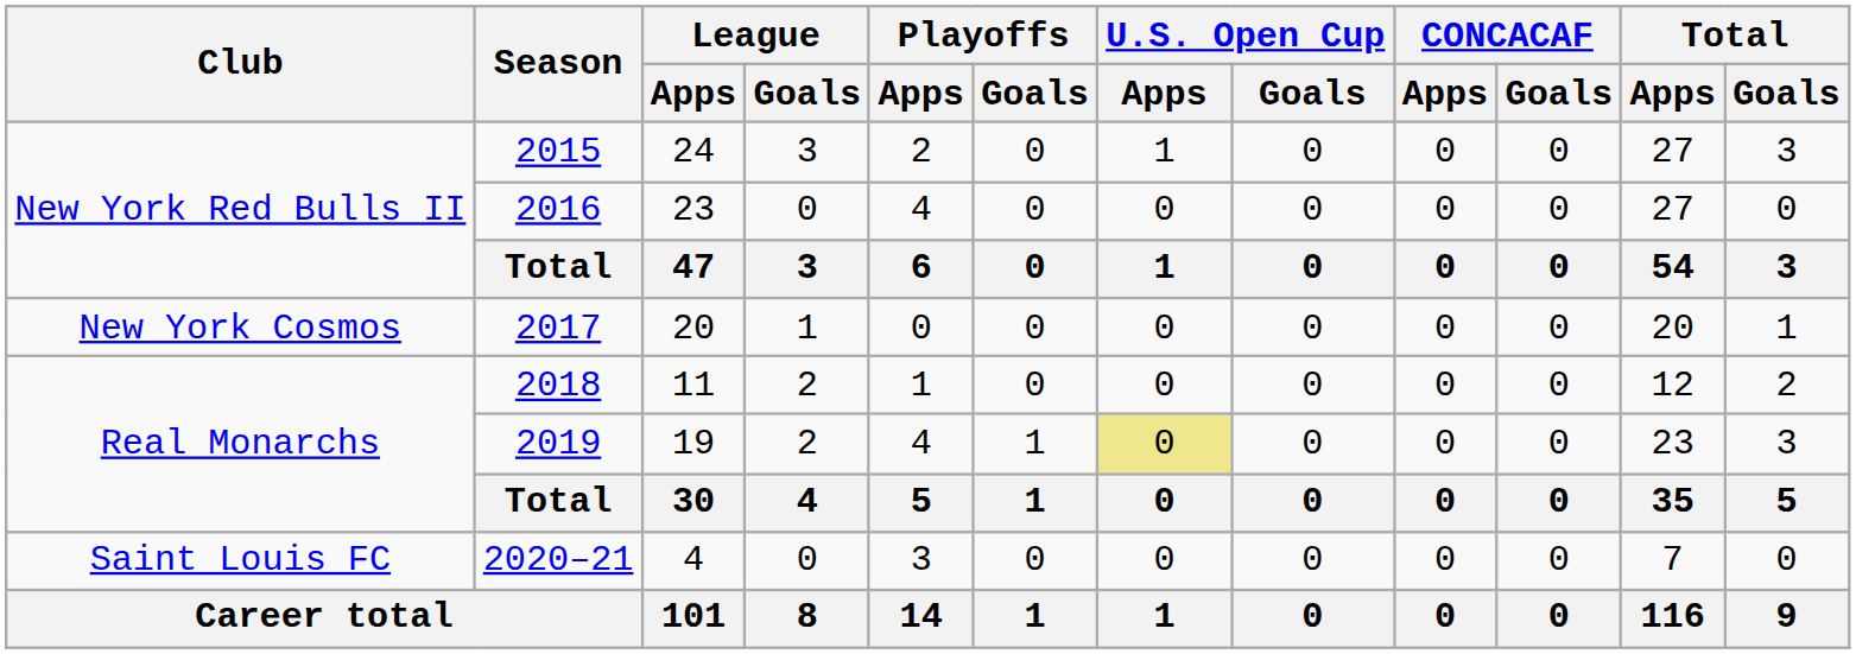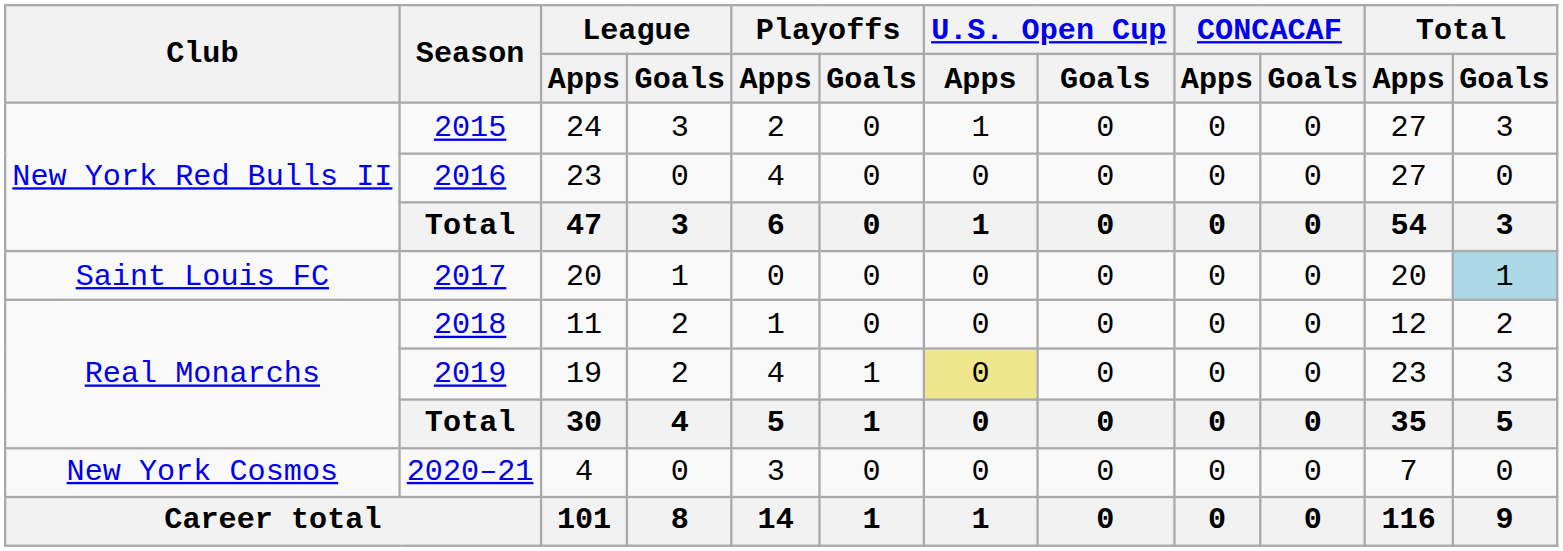2017 | Club: New York Cosmos -> Saint Louis FC
2017 | Total / Goals: no background -> lightblue background
2020–21 | Club: Saint Louis FC -> New York Cosmos
